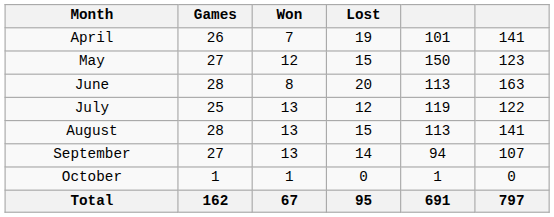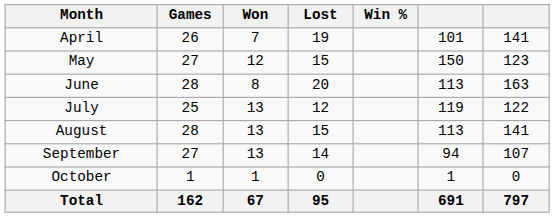+ column: Win %
